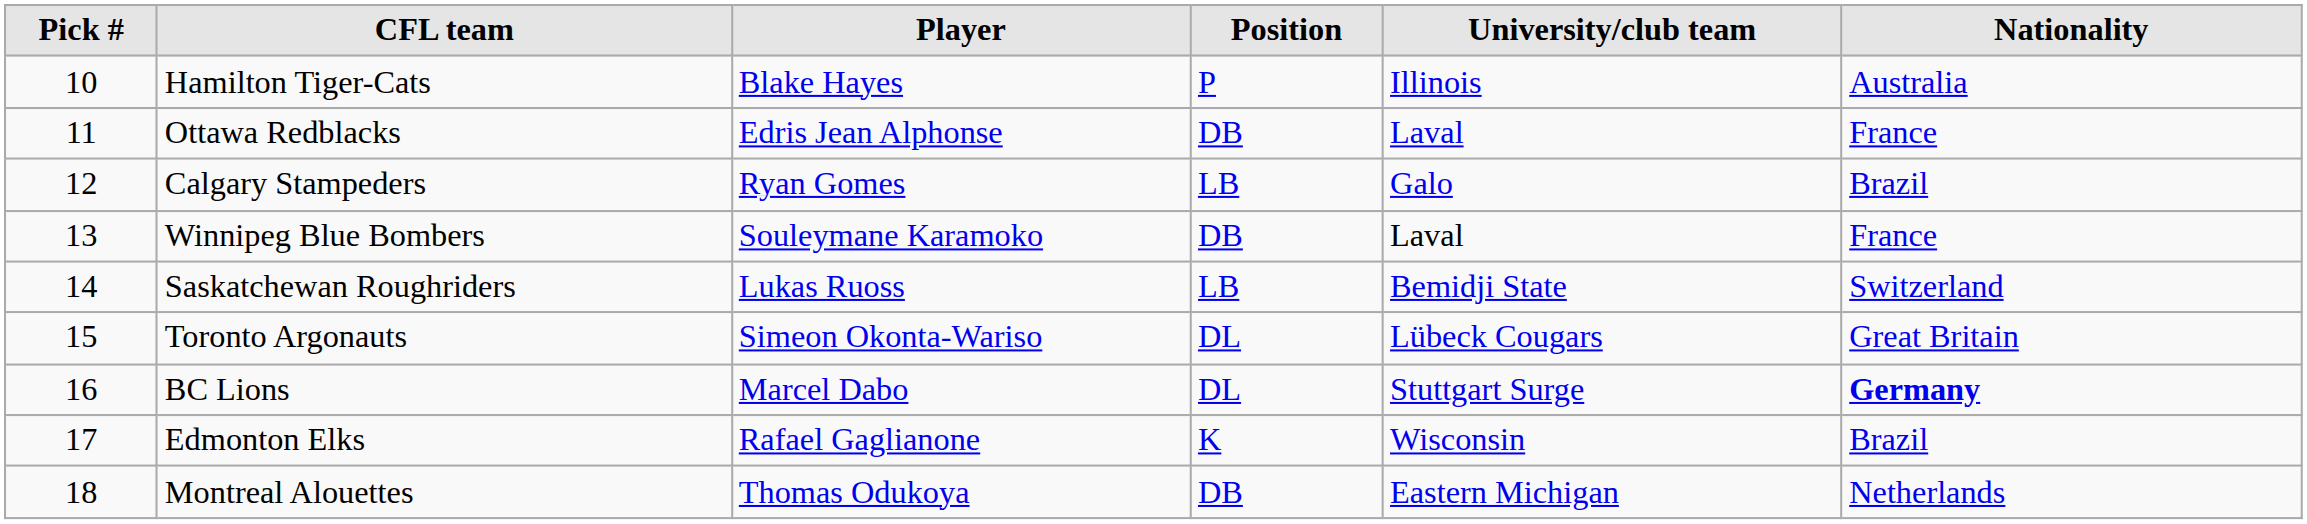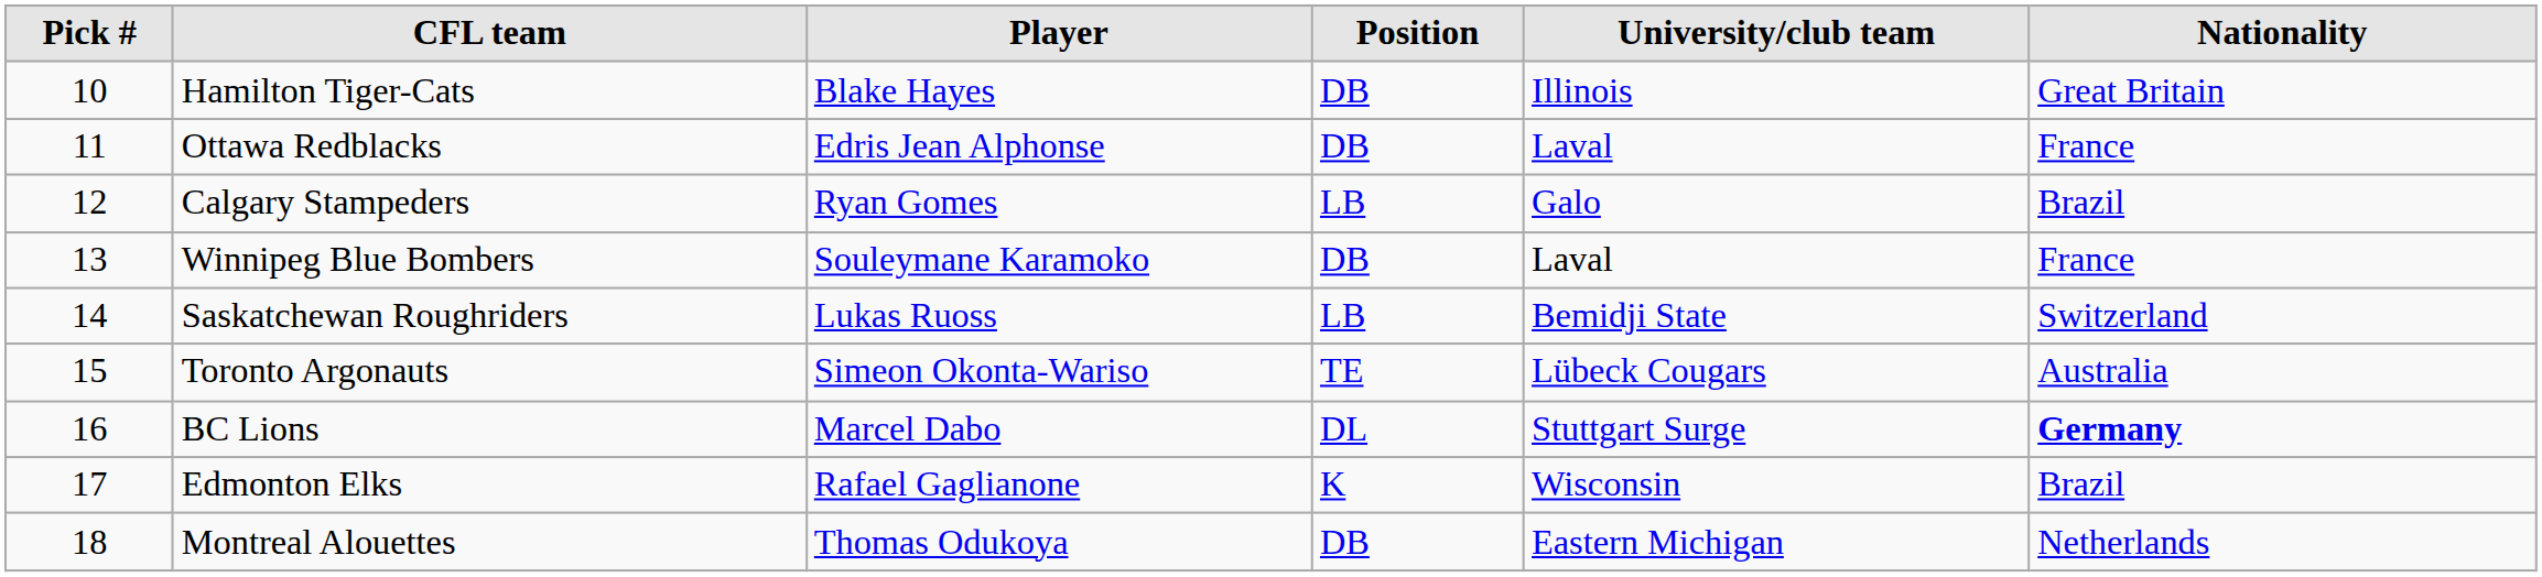Hamilton Tiger-Cats | Position: P -> DB
Hamilton Tiger-Cats | Nationality: Australia -> Great Britain
Toronto Argonauts | Position: DL -> TE
Toronto Argonauts | Nationality: Great Britain -> Australia
